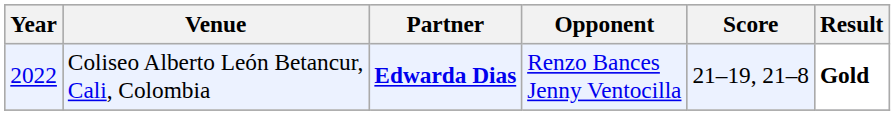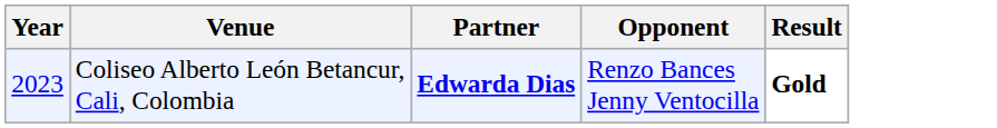- column: Score | 21–19, 21–8
Coliseo Alberto León Betancur, Cali, Colombia | Year: 2022 -> 2023
